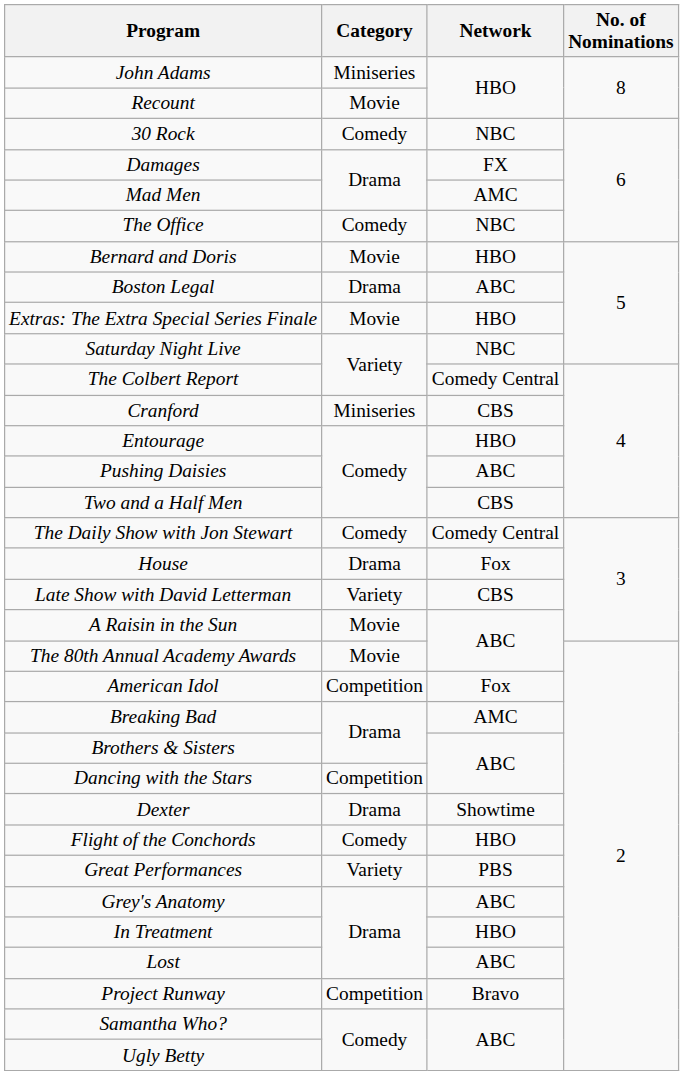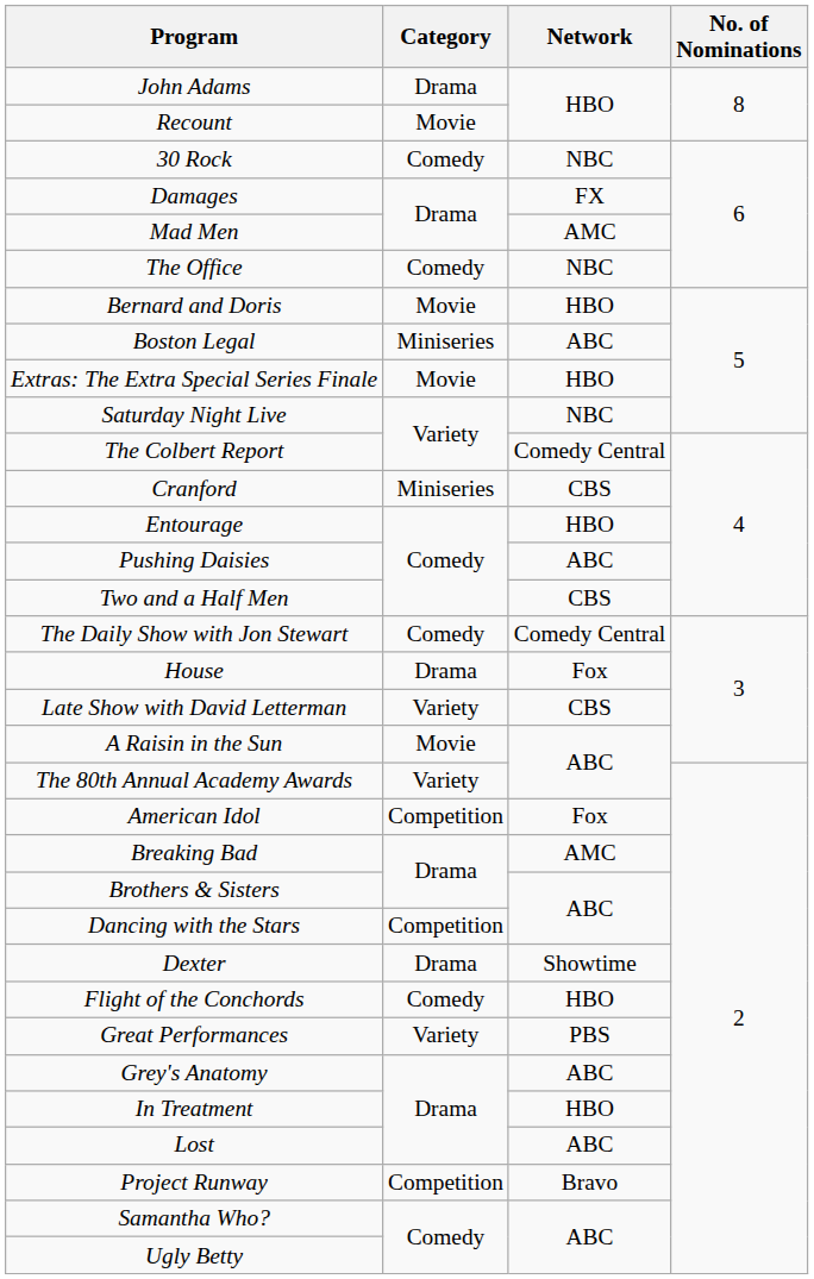John Adams | Category: Miniseries -> Drama
Boston Legal | Category: Drama -> Miniseries
The 80th Annual Academy Awards | Category: Movie -> Variety
